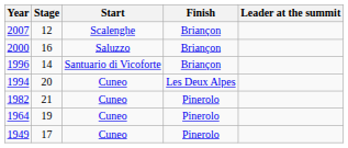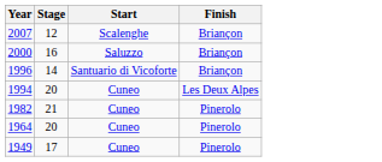- column: Leader at the summit
1964 | Stage: 19 -> 20
